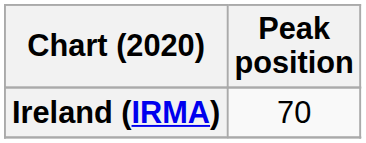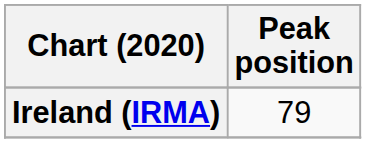Ireland (IRMA) | Peak position: 70 -> 79
